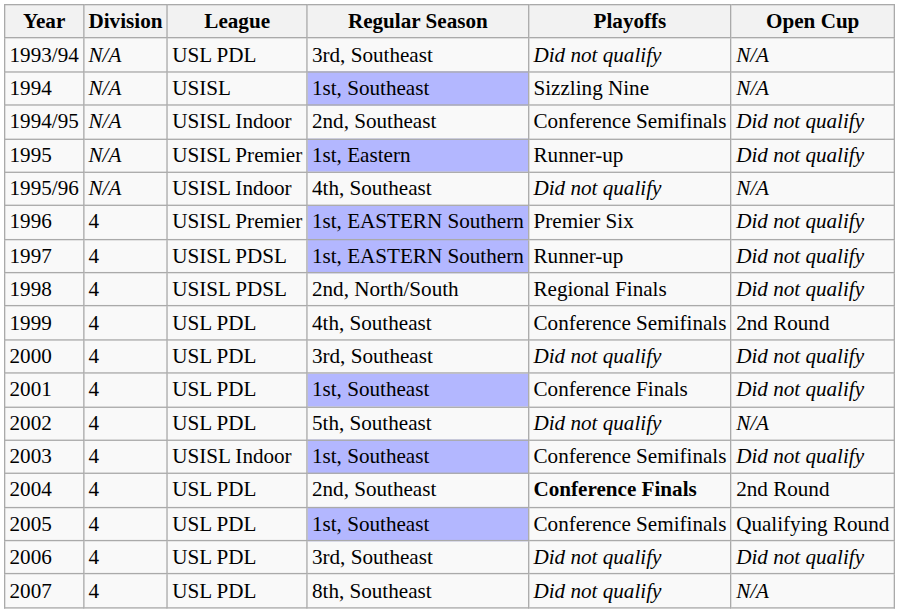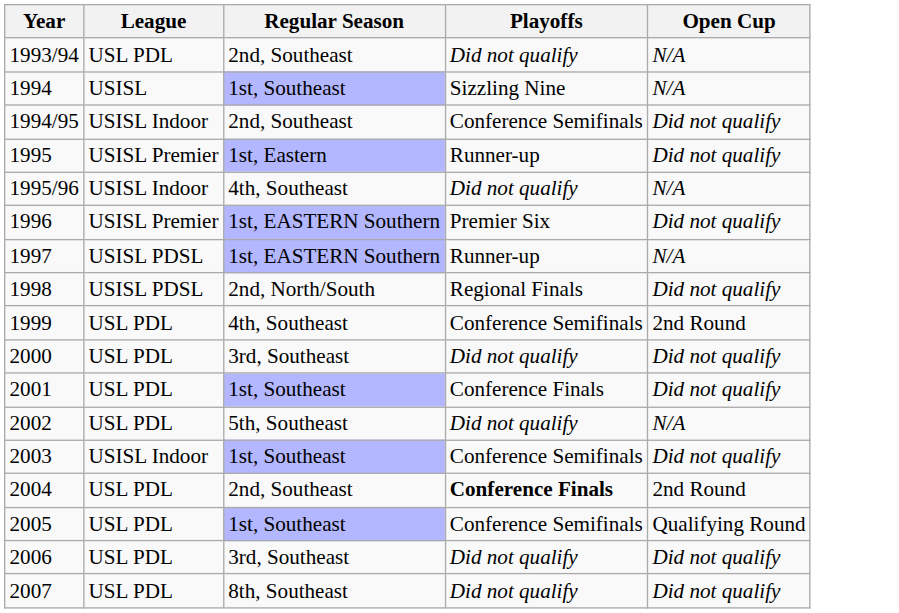- column: Division | N/A | N/A | N/A | N/A | N/A | 4 | 4 | 4 | 4 | 4 | 4 | 4 | 4 | 4 | 4 | 4 | 4
1993/94 | Regular Season: 3rd, Southeast -> 2nd, Southeast
1997 | Open Cup: Did not qualify -> N/A
2007 | Open Cup: N/A -> Did not qualify
